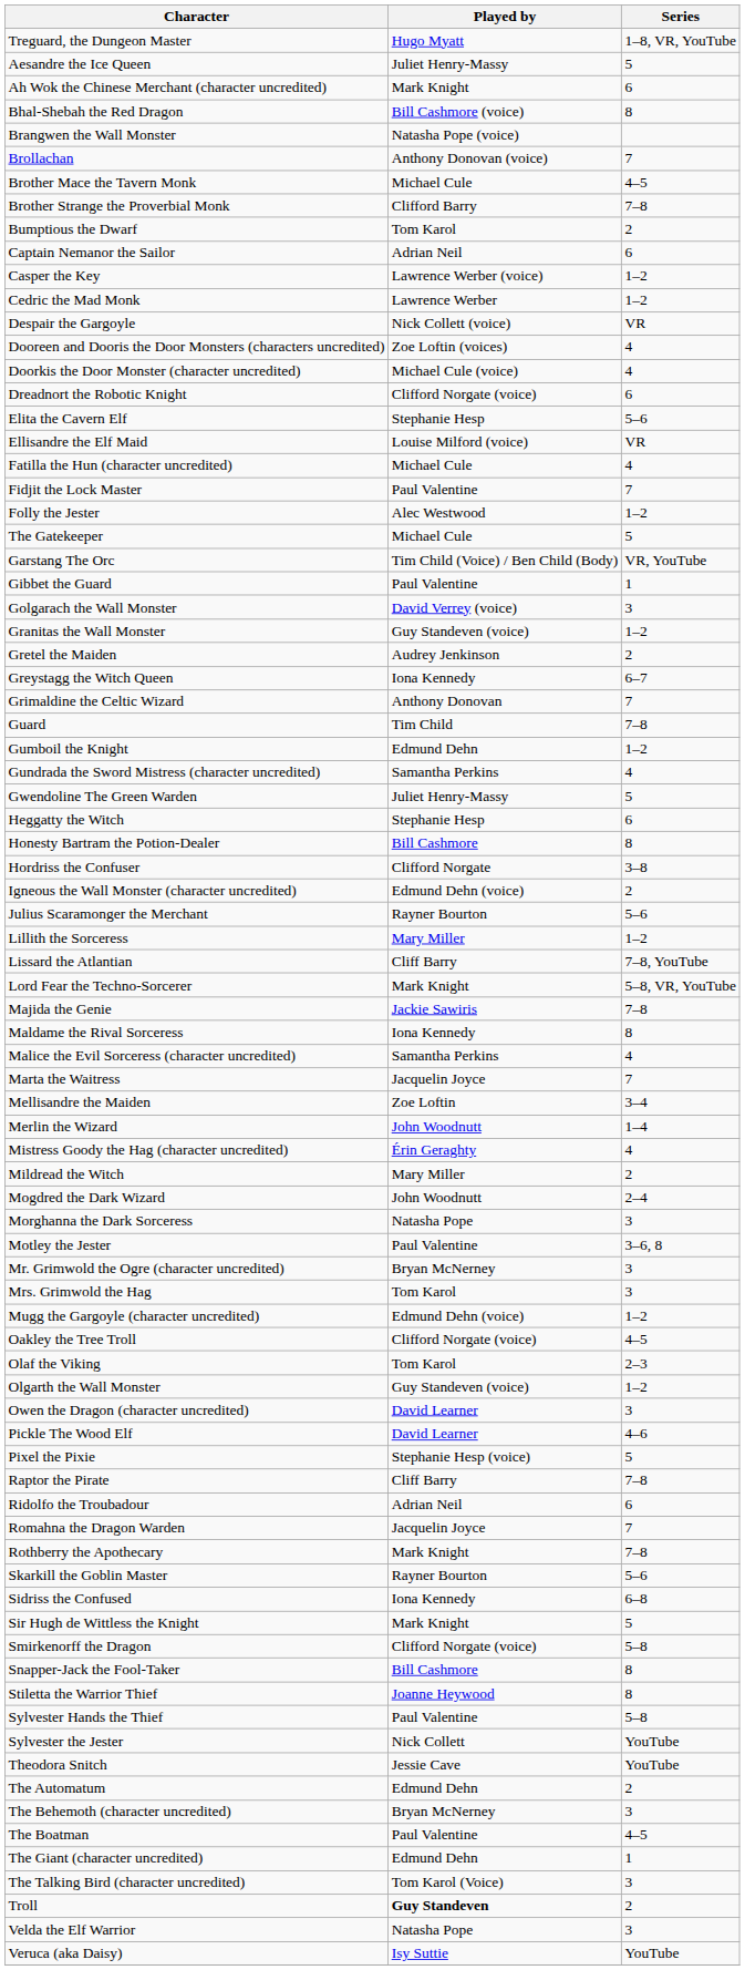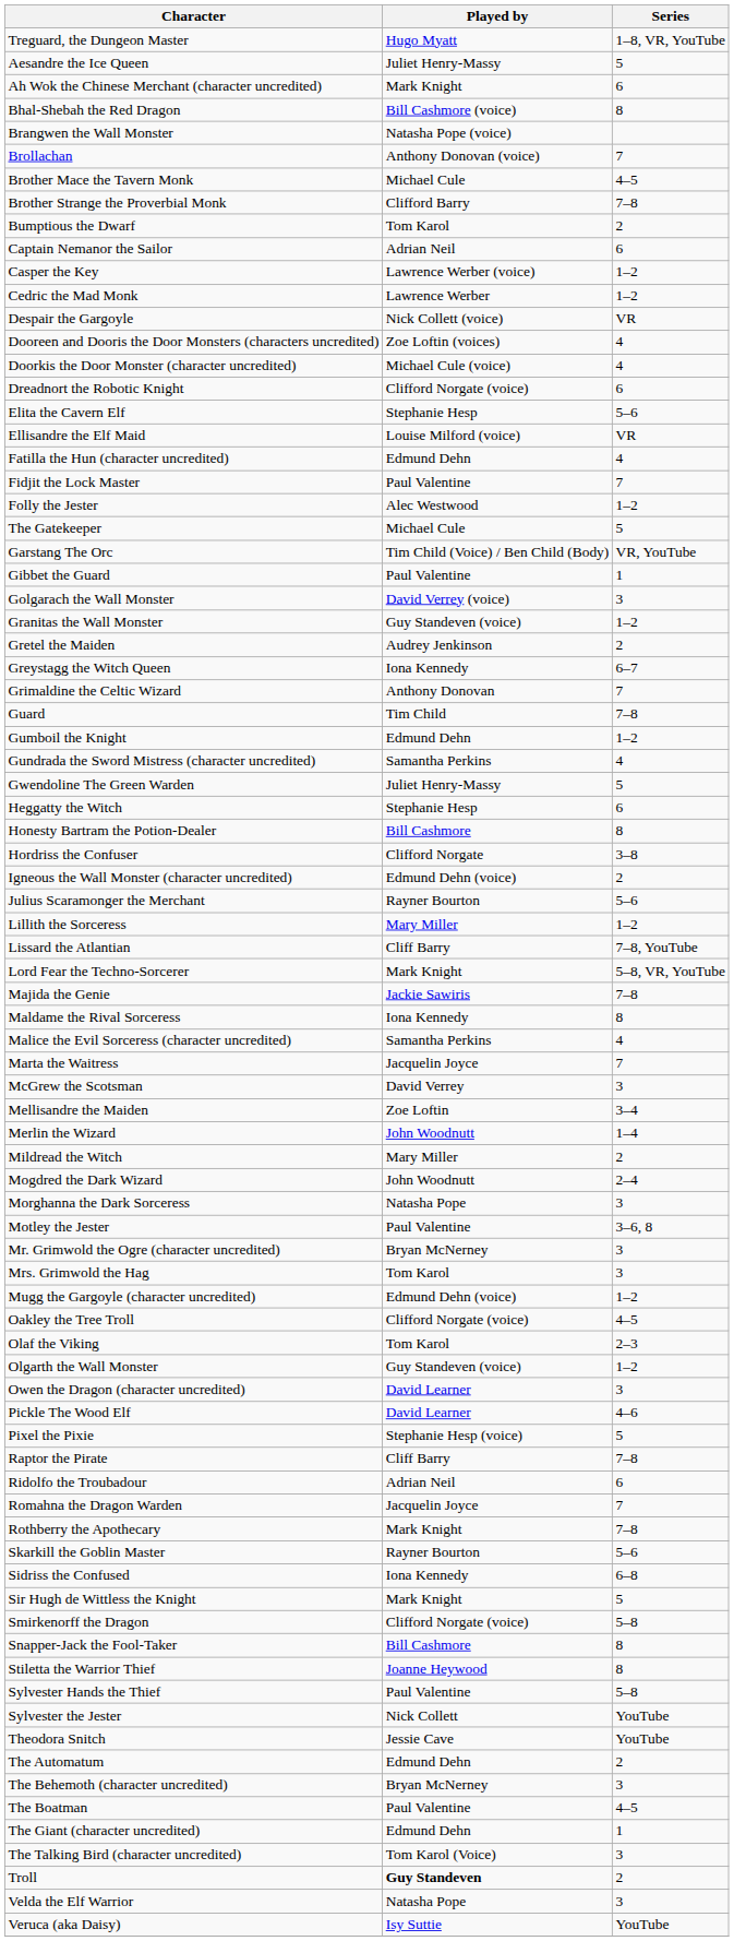Fatilla the Hun (character uncredited) | Played by: Michael Cule -> Edmund Dehn
+ row: McGrew the Scotsman | David Verrey | 3
- row: Mistress Goody the Hag (character uncredited) | Érin Geraghty | 4
